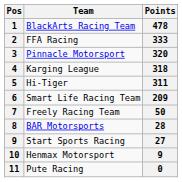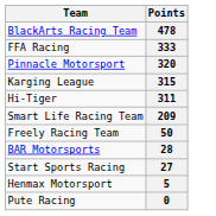- column: Pos | 1 | 2 | 3 | 4 | 5 | 6 | 7 | 8 | 9 | 10 | 11
Karging League | Points: 318 -> 315
Henmax Motorsport | Points: 9 -> 5
